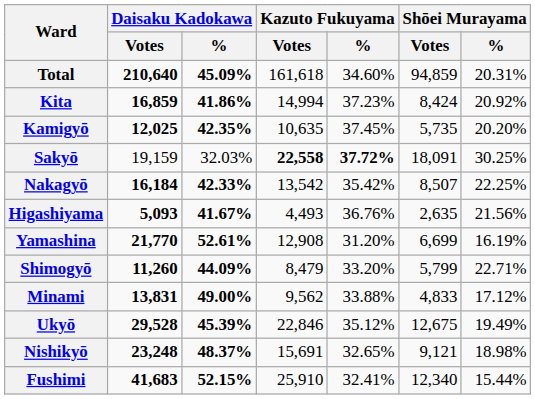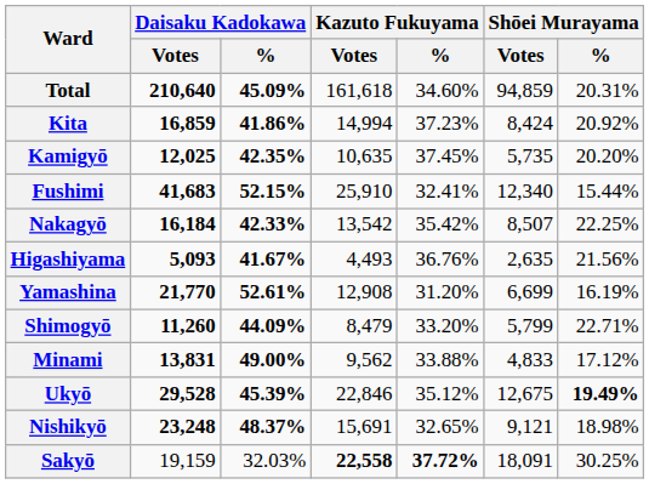rows swapped: Sakyō <-> Fushimi
Ukyō | Shōei Murayama / %: normal -> bold
